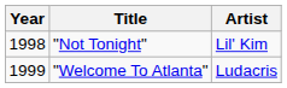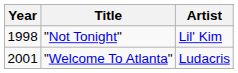"Welcome To Atlanta" | Year: 1999 -> 2001
